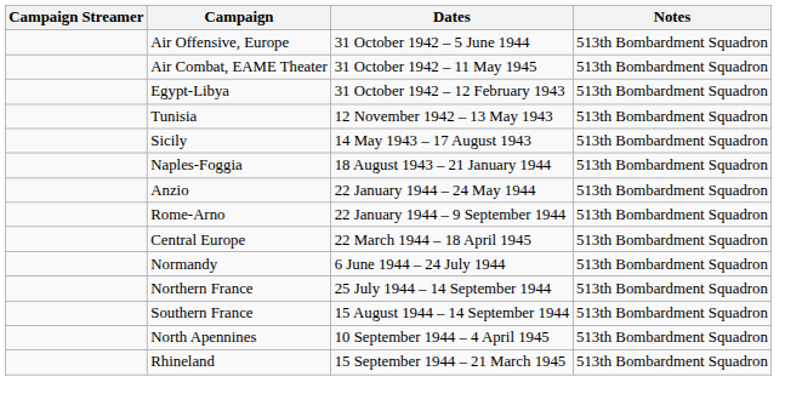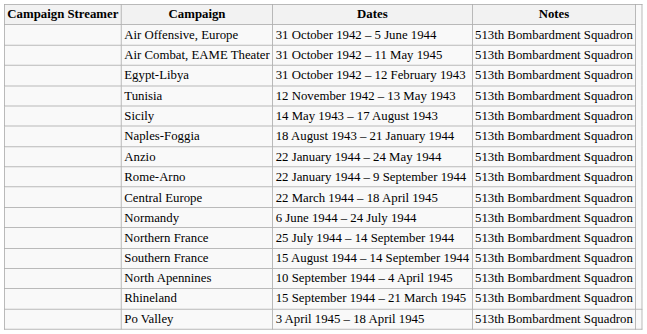+ row: Po Valley | 3 April 1945 – 18 April 1945 | 513th Bombardment Squadron
